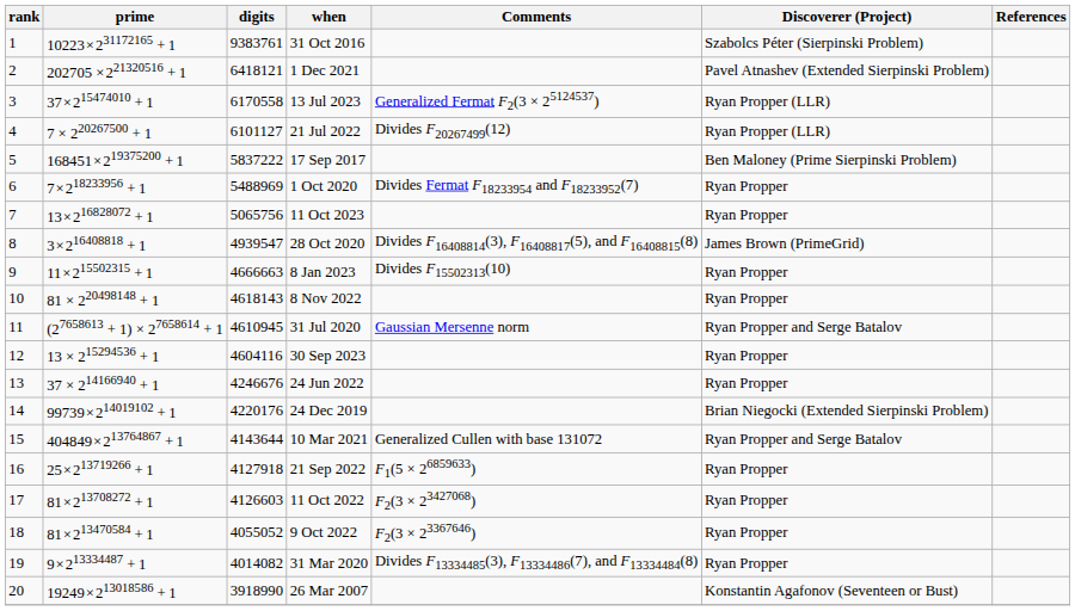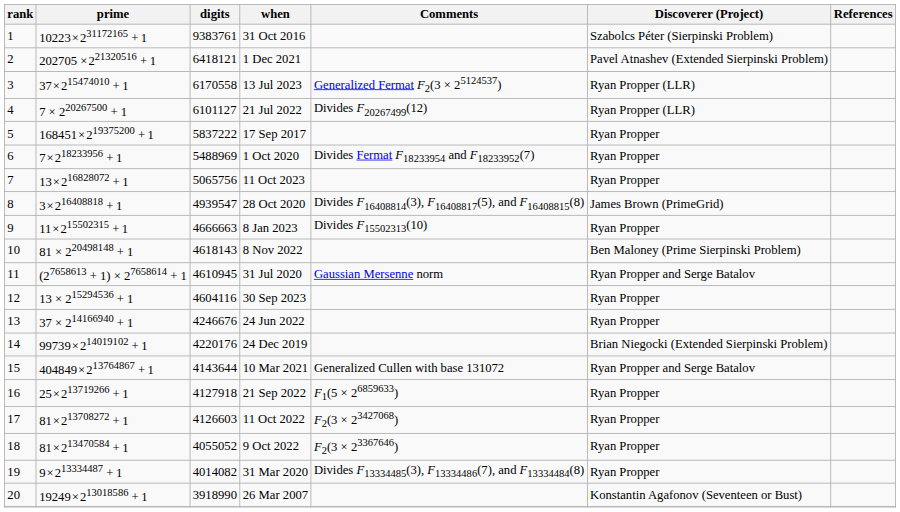17 Sep 2017 | Discoverer (Project): Ben Maloney (Prime Sierpinski Problem) -> Ryan Propper
8 Nov 2022 | Discoverer (Project): Ryan Propper -> Ben Maloney (Prime Sierpinski Problem)
